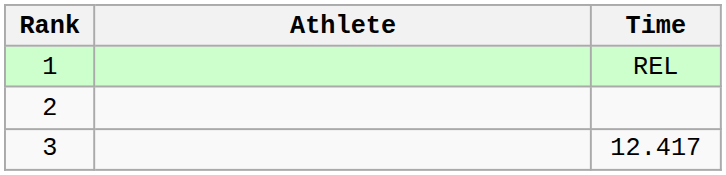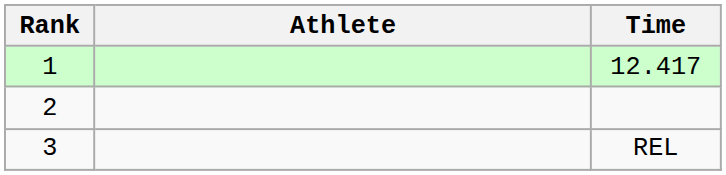1 | Time: REL -> 12.417
3 | Time: 12.417 -> REL
